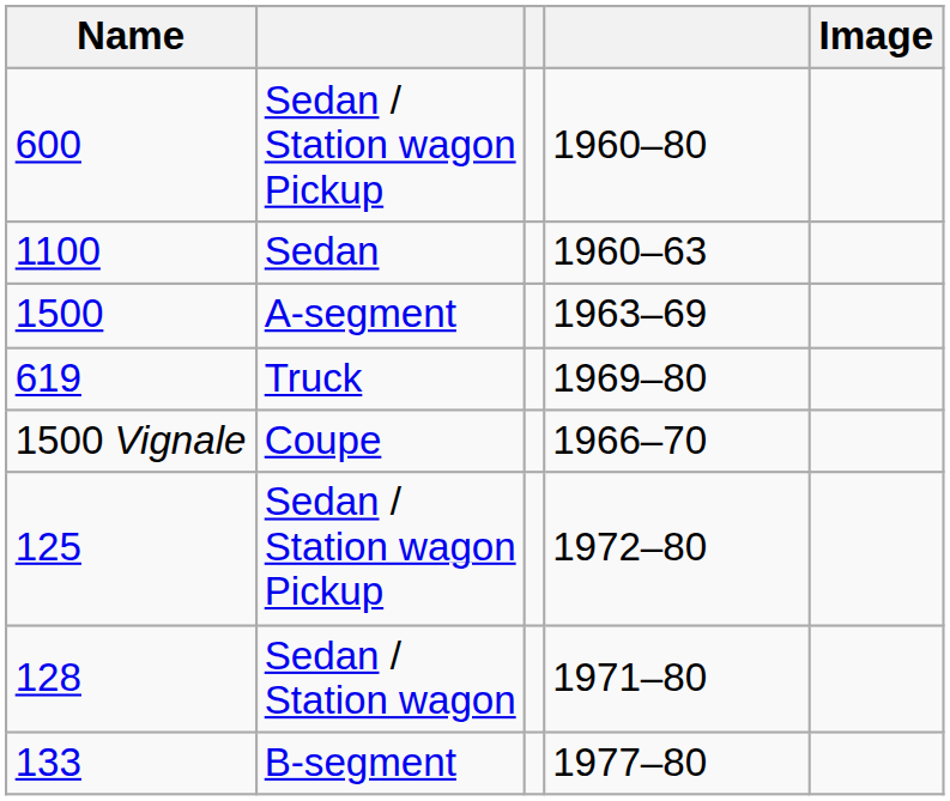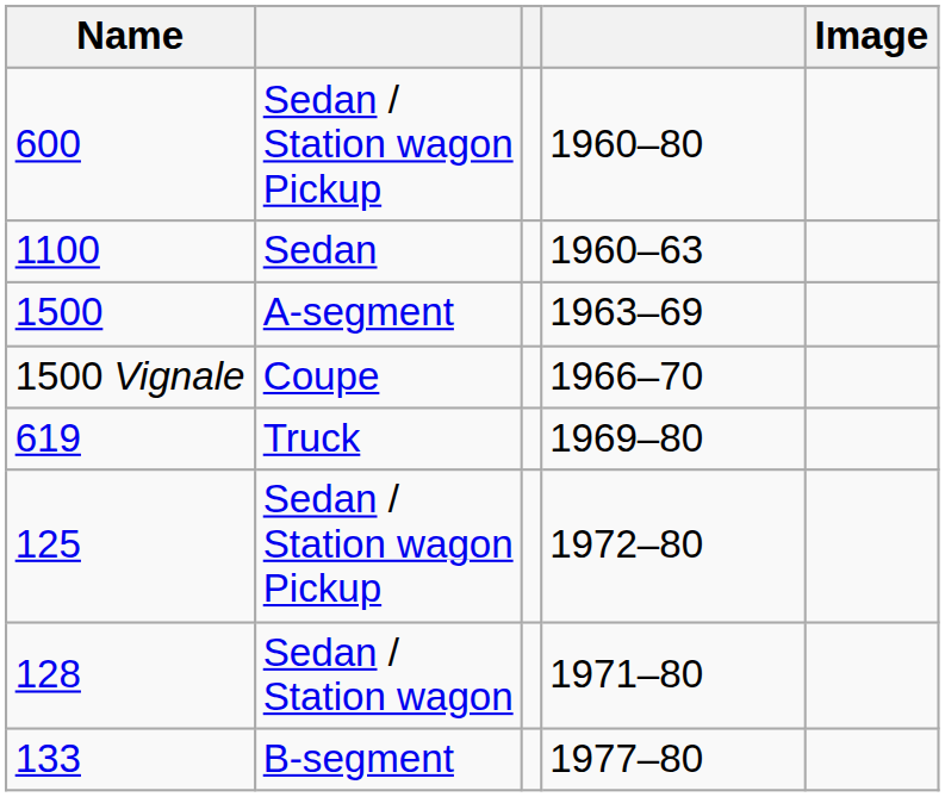rows swapped: 1500 Vignale <-> 619
